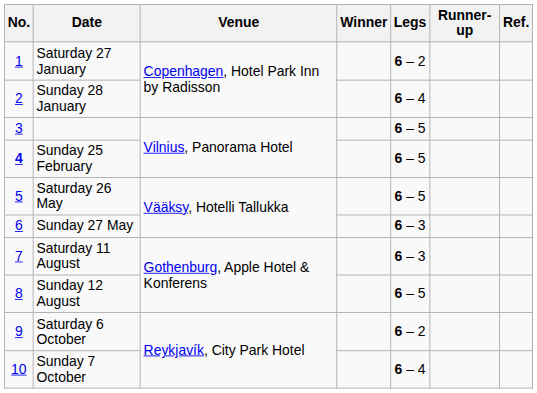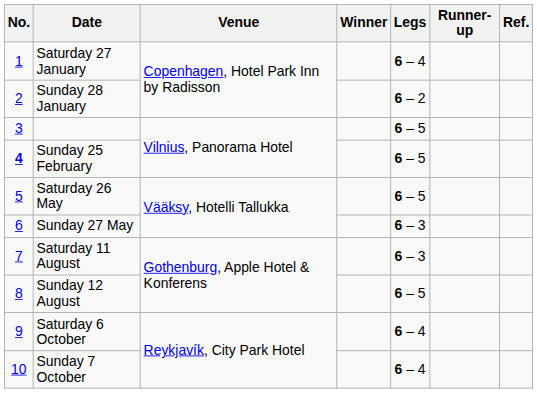Saturday 27 January | Legs: 6 – 2 -> 6 – 4
Sunday 28 January | Legs: 6 – 4 -> 6 – 2
Saturday 6 October | Legs: 6 – 2 -> 6 – 4
